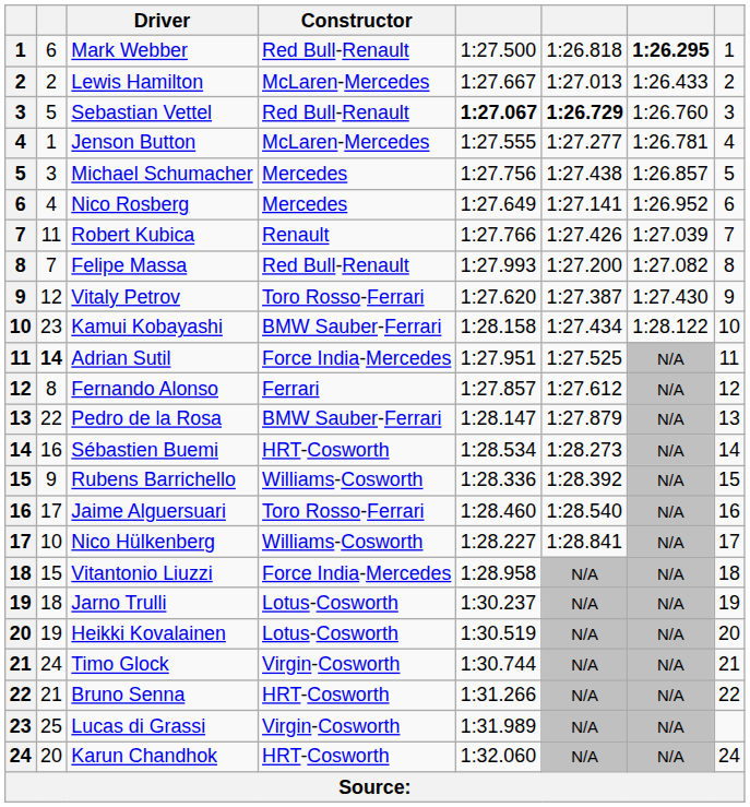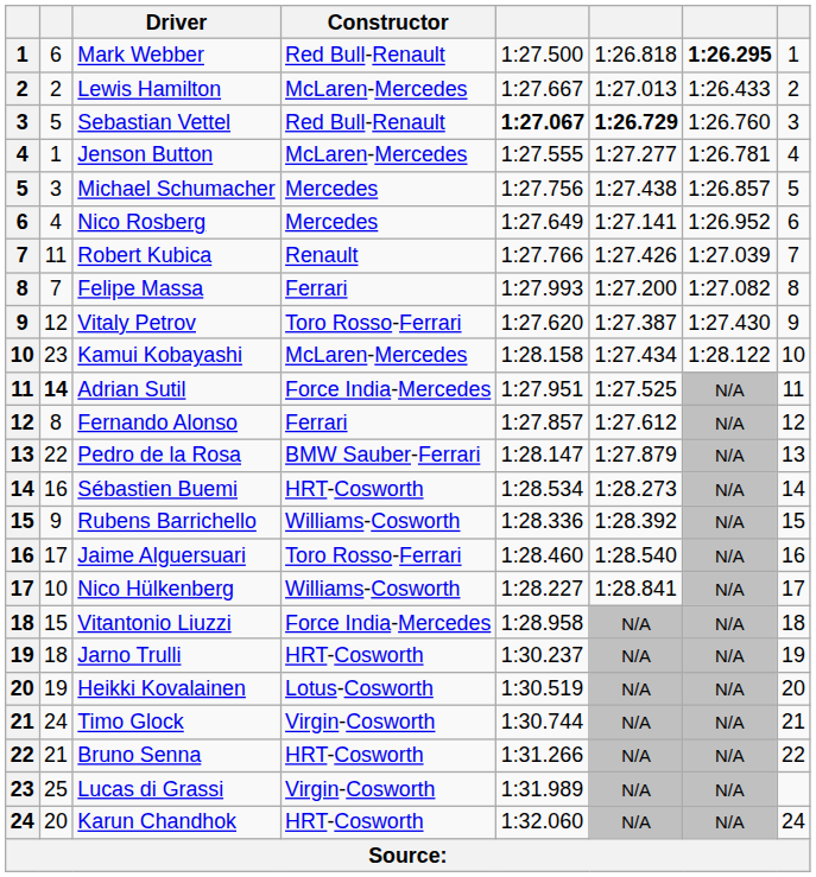Felipe Massa | Constructor: Red Bull-Renault -> Ferrari
Kamui Kobayashi | Constructor: BMW Sauber-Ferrari -> McLaren-Mercedes
Jarno Trulli | Constructor: Lotus-Cosworth -> HRT-Cosworth
